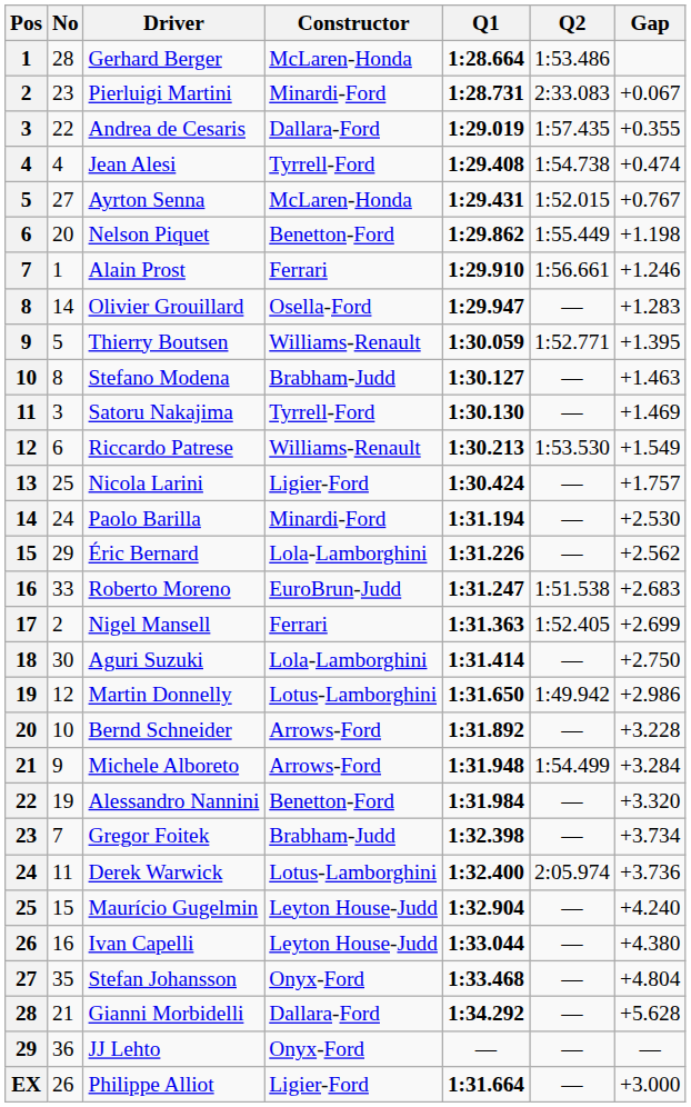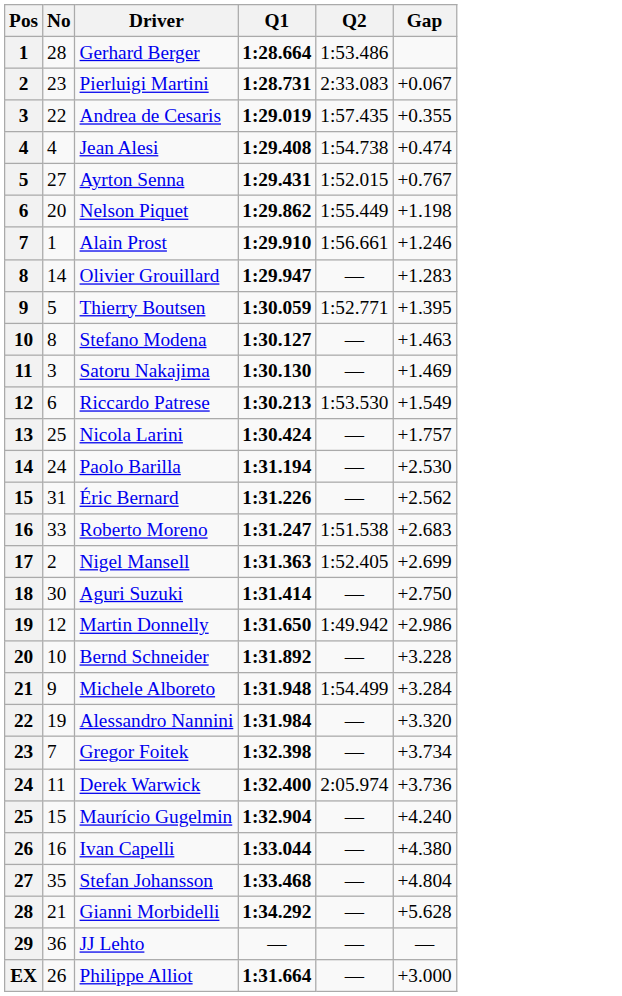- column: Constructor | McLaren-Honda | Minardi-Ford | Dallara-Ford | Tyrrell-Ford | McLaren-Honda | Benetton-Ford | Ferrari | Osella-Ford | Williams-Renault | Brabham-Judd | Tyrrell-Ford | Williams-Renault | Ligier-Ford | Minardi-Ford | Lola-Lamborghini | EuroBrun-Judd | Ferrari | Lola-Lamborghini | Lotus-Lamborghini | Arrows-Ford | Arrows-Ford | Benetton-Ford | Brabham-Judd | Lotus-Lamborghini | Leyton House-Judd | Leyton House-Judd | Onyx-Ford | Dallara-Ford | Onyx-Ford | Ligier-Ford
Éric Bernard | No: 29 -> 31
